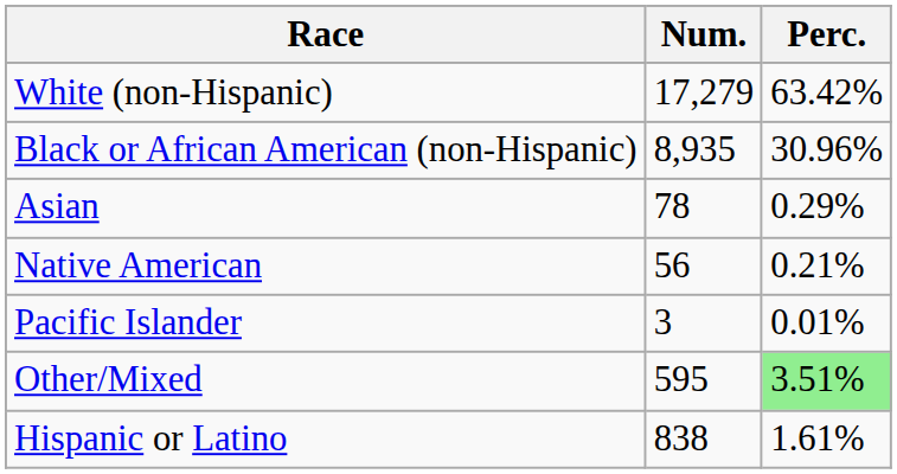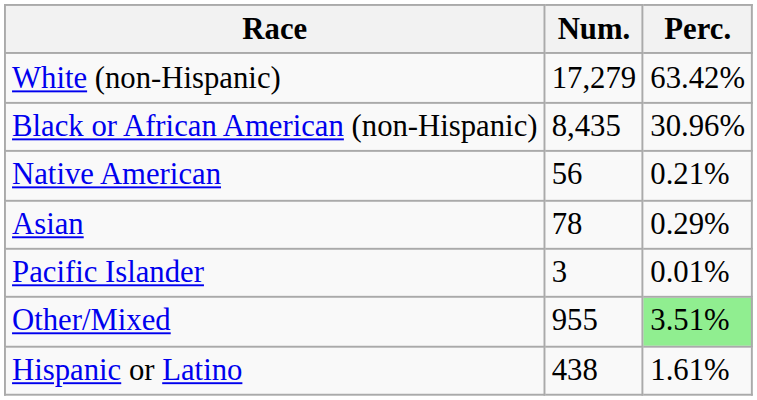Black or African American (non-Hispanic) | Num.: 8,935 -> 8,435
rows swapped: Native American <-> Asian
Other/Mixed | Num.: 595 -> 955
Hispanic or Latino | Num.: 838 -> 438
